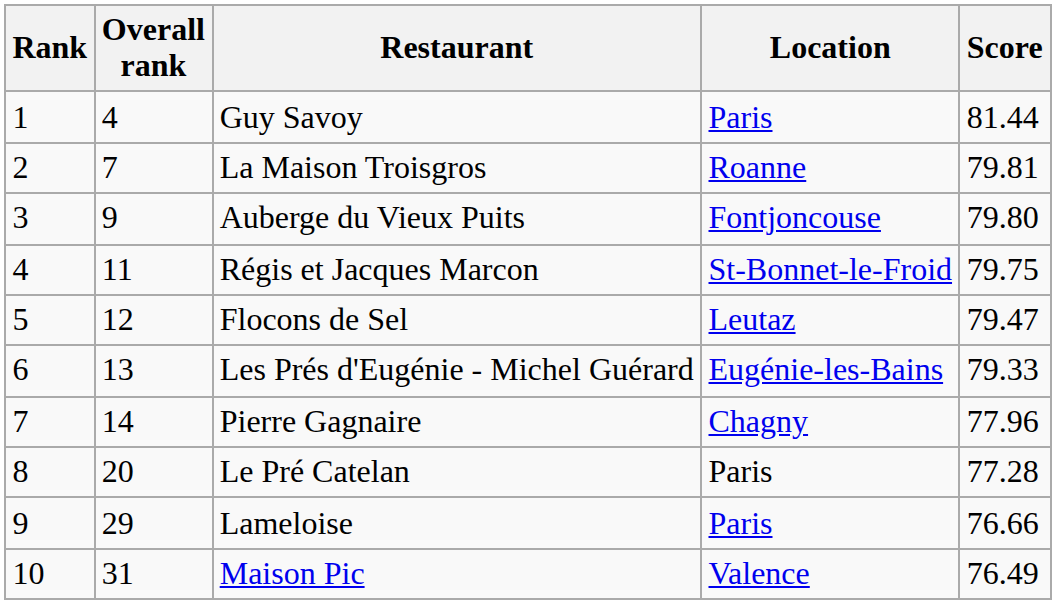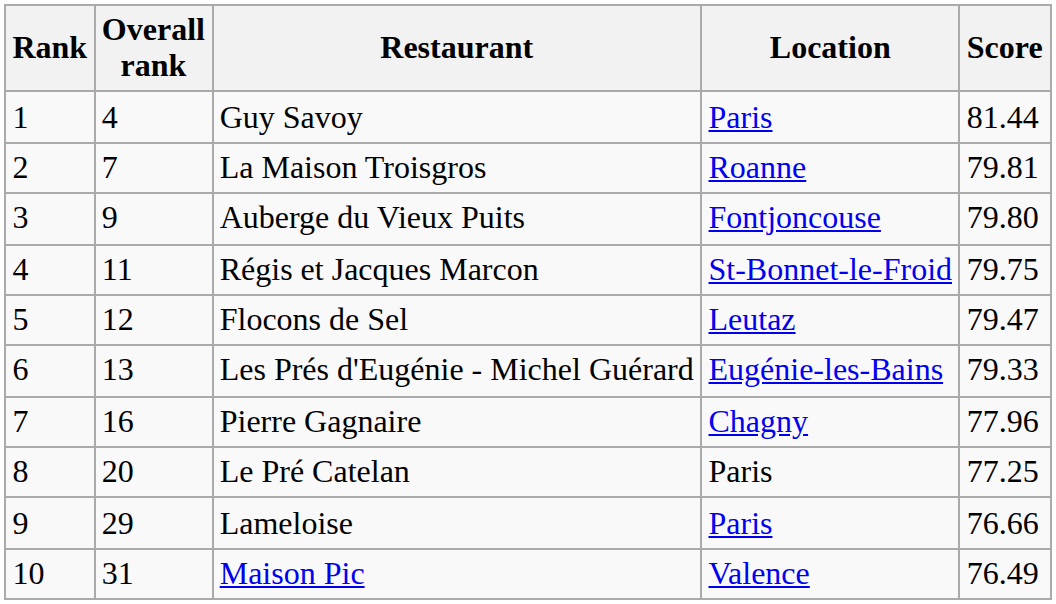Pierre Gagnaire | Overall rank: 14 -> 16
Le Pré Catelan | Score: 77.28 -> 77.25
